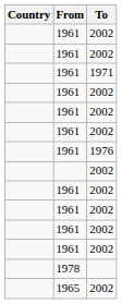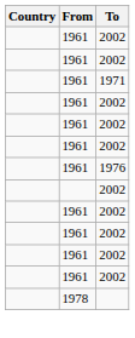- row: 1965 | 2002
